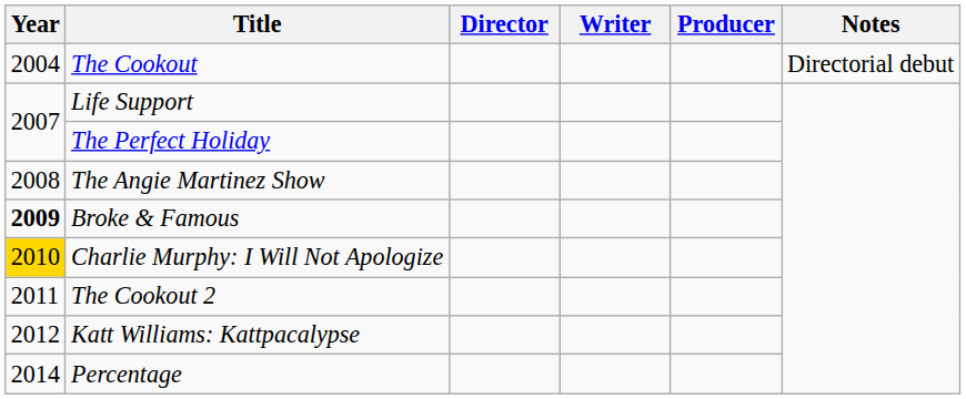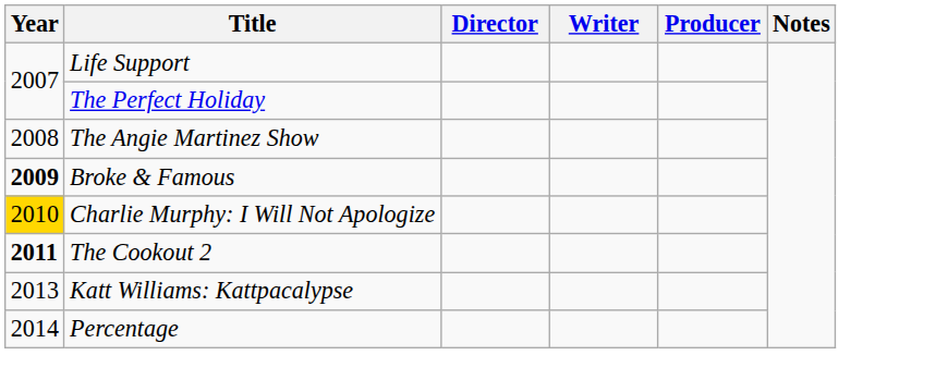- row: 2004 | The Cookout | Directorial debut
The Cookout 2 | Year: normal -> bold
Katt Williams: Kattpacalypse | Year: 2012 -> 2013
